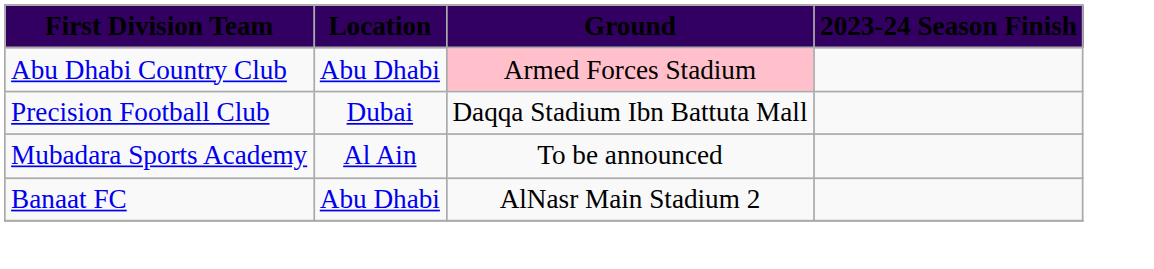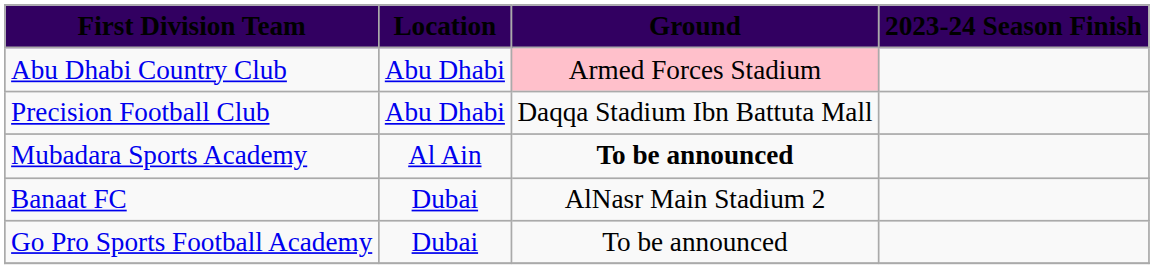Precision Football Club | Location: Dubai -> Abu Dhabi
Mubadara Sports Academy | Ground: normal -> bold
Banaat FC | Location: Abu Dhabi -> Dubai
+ row: Go Pro Sports Football Academy | Dubai | To be announced
